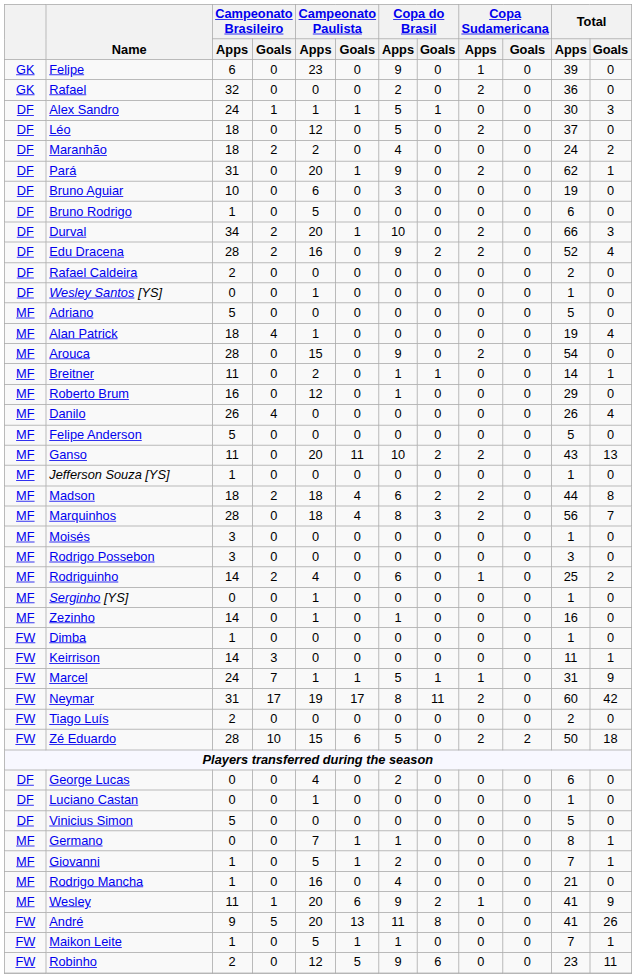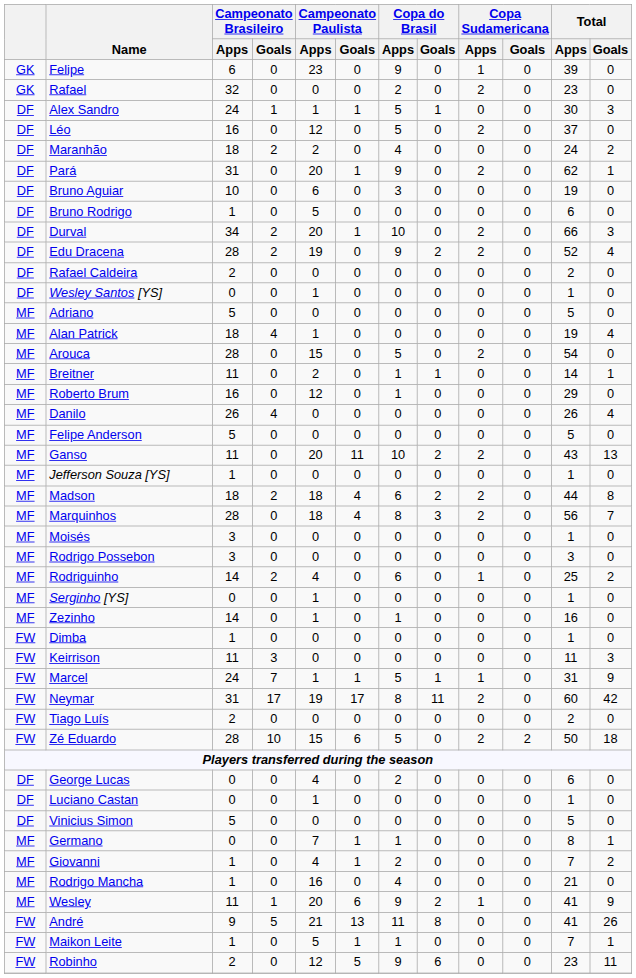Rafael | Total / Apps: 36 -> 23
Léo | Campeonato Brasileiro / Apps: 18 -> 16
Edu Dracena | Campeonato Paulista / Apps: 16 -> 19
Arouca | Copa do Brasil / Apps: 9 -> 5
Keirrison | Campeonato Brasileiro / Apps: 14 -> 11
Keirrison | Total / Goals: 1 -> 3
Giovanni | Campeonato Paulista / Apps: 5 -> 4
Giovanni | Total / Goals: 1 -> 2
André | Campeonato Paulista / Apps: 20 -> 21
